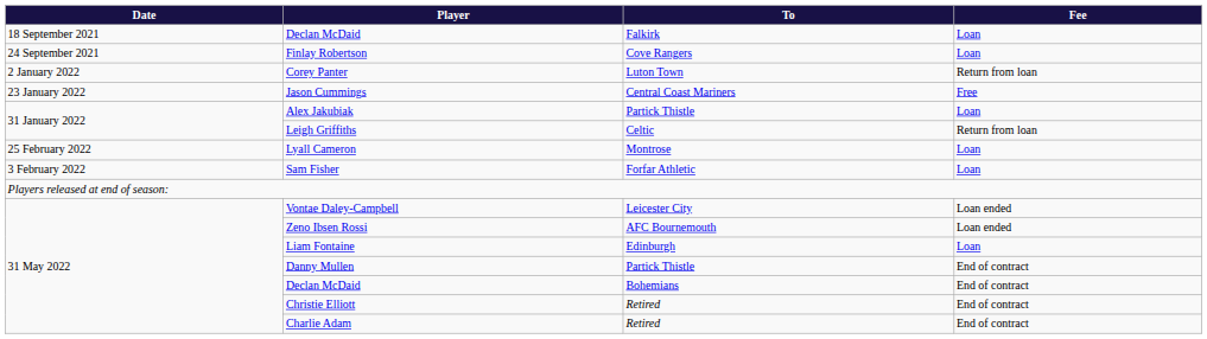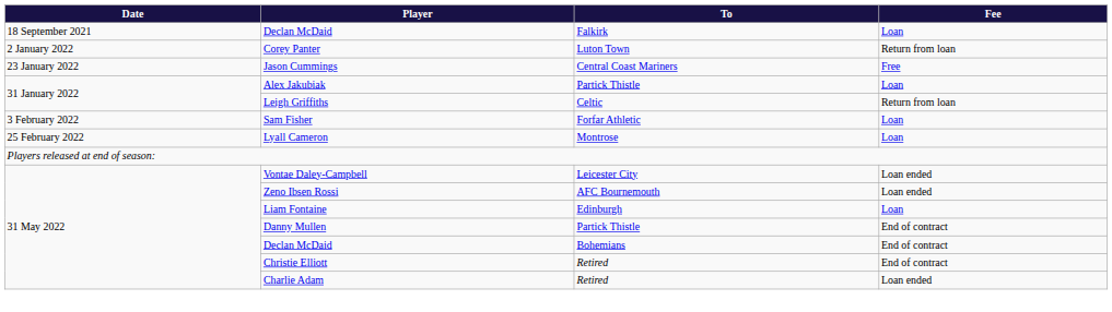- row: 24 September 2021 | Finlay Robertson | Cove Rangers | Loan
rows swapped: Sam Fisher <-> Lyall Cameron
Charlie Adam | Fee: End of contract -> Loan ended
